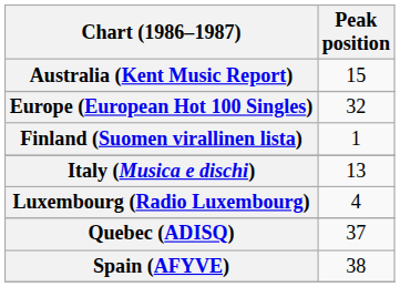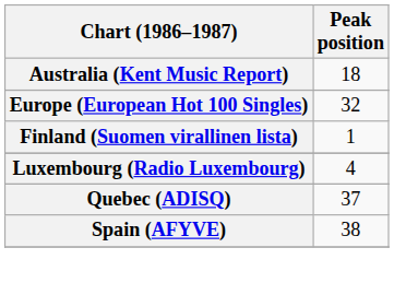Australia (Kent Music Report) | Peak position: 15 -> 18
- row: Italy (Musica e dischi) | 13
